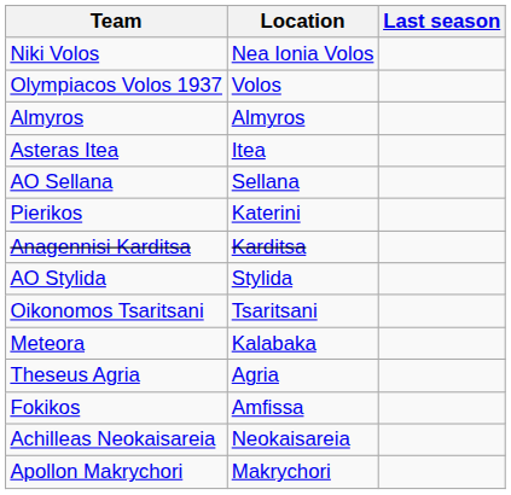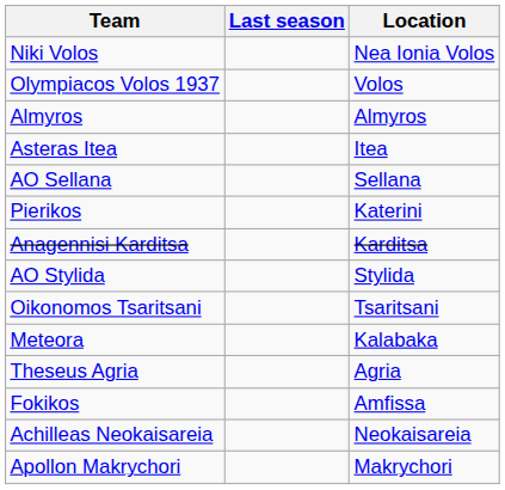columns swapped: Location <-> Last season
